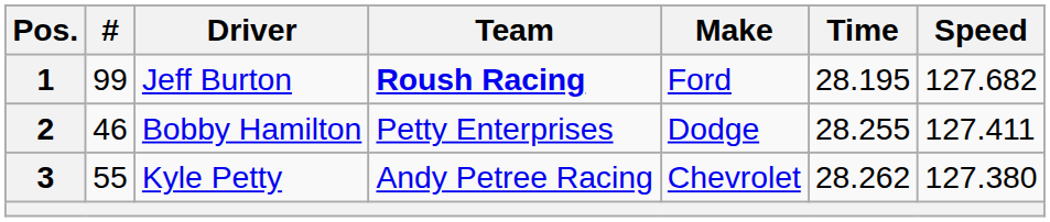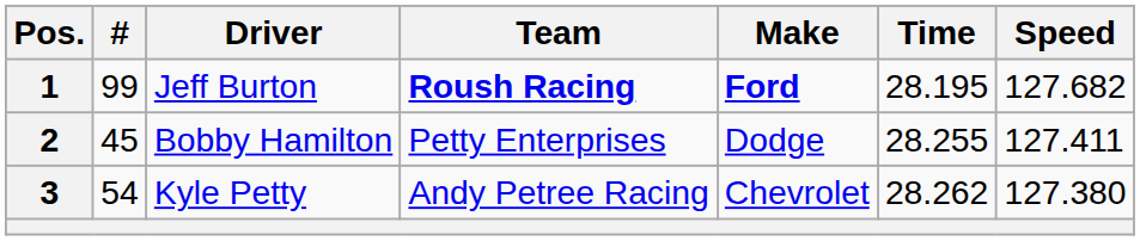1 | Make: normal -> bold
2 | #: 46 -> 45
3 | #: 55 -> 54
